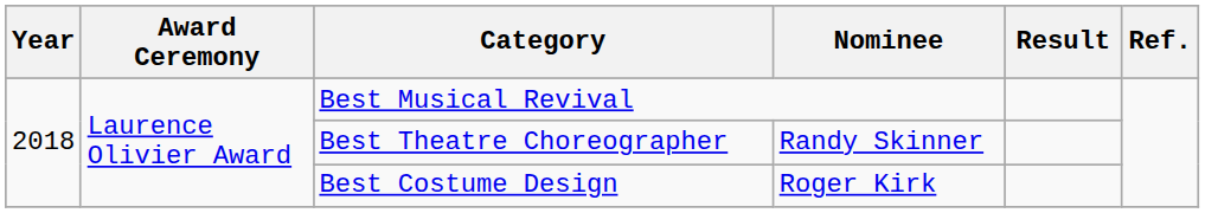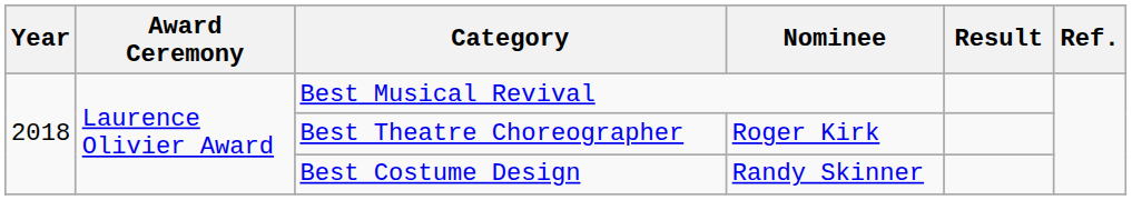Best Theatre Choreographer | Nominee: Randy Skinner -> Roger Kirk
Best Costume Design | Nominee: Roger Kirk -> Randy Skinner
